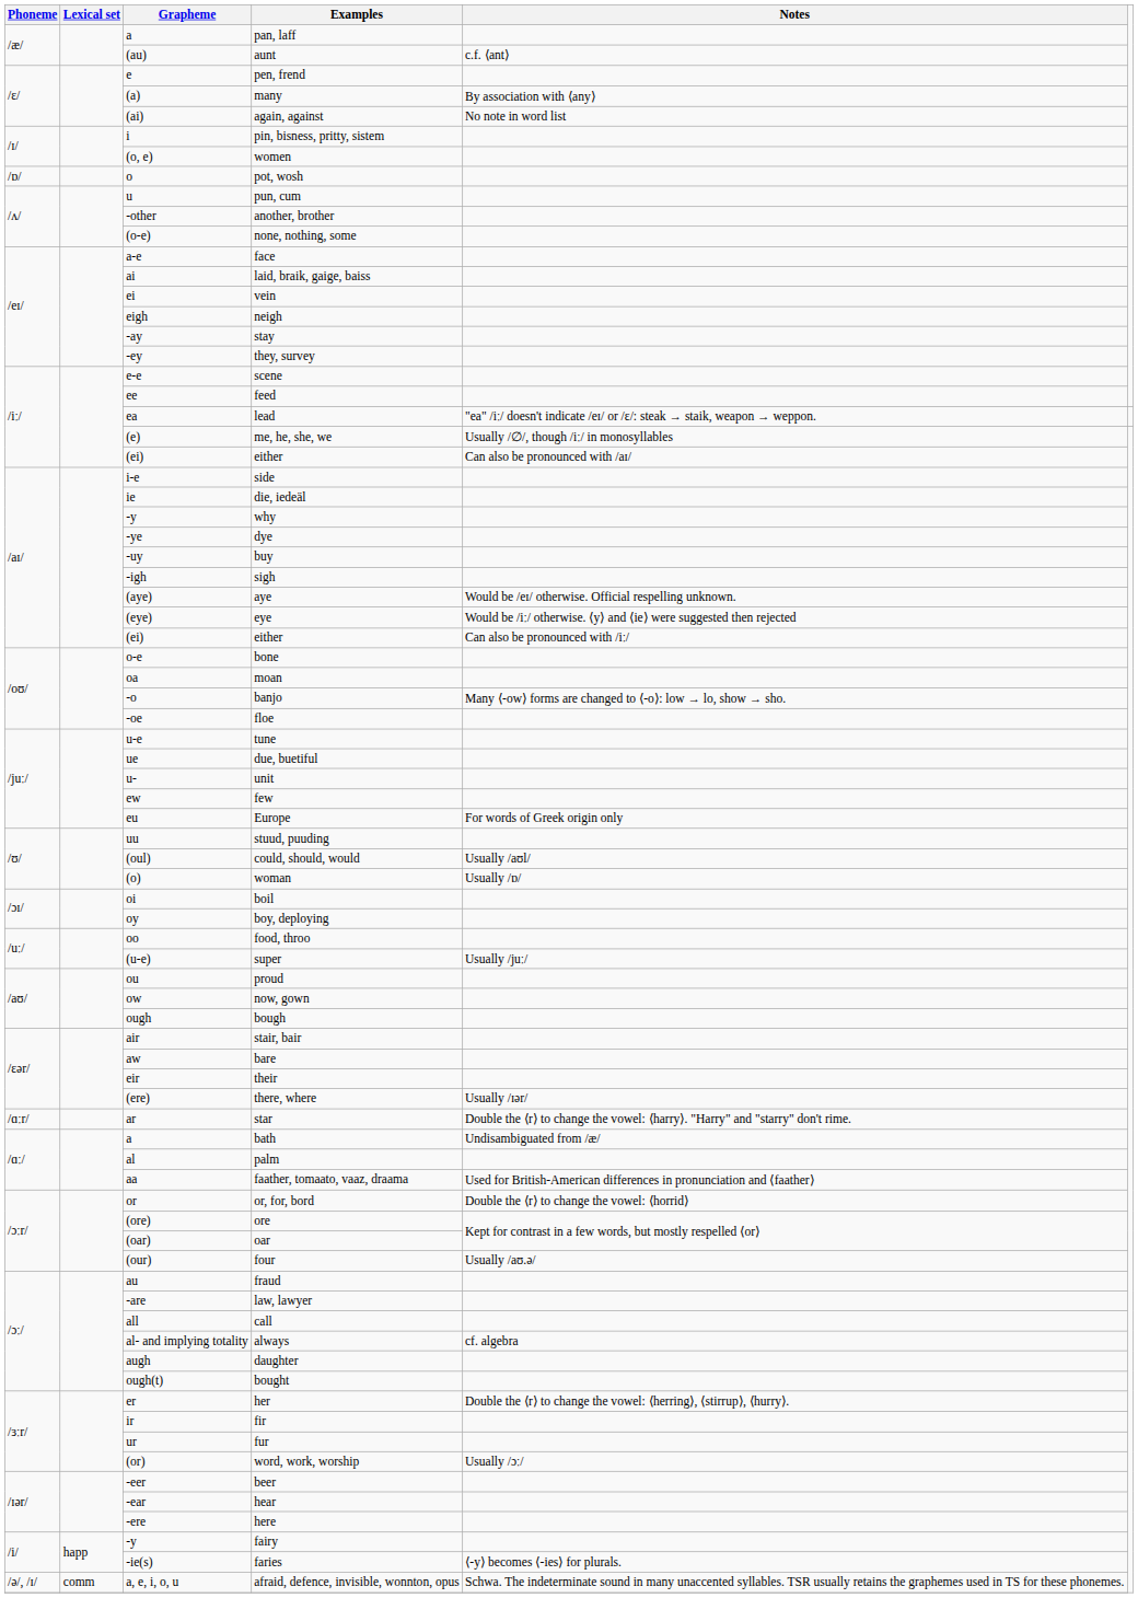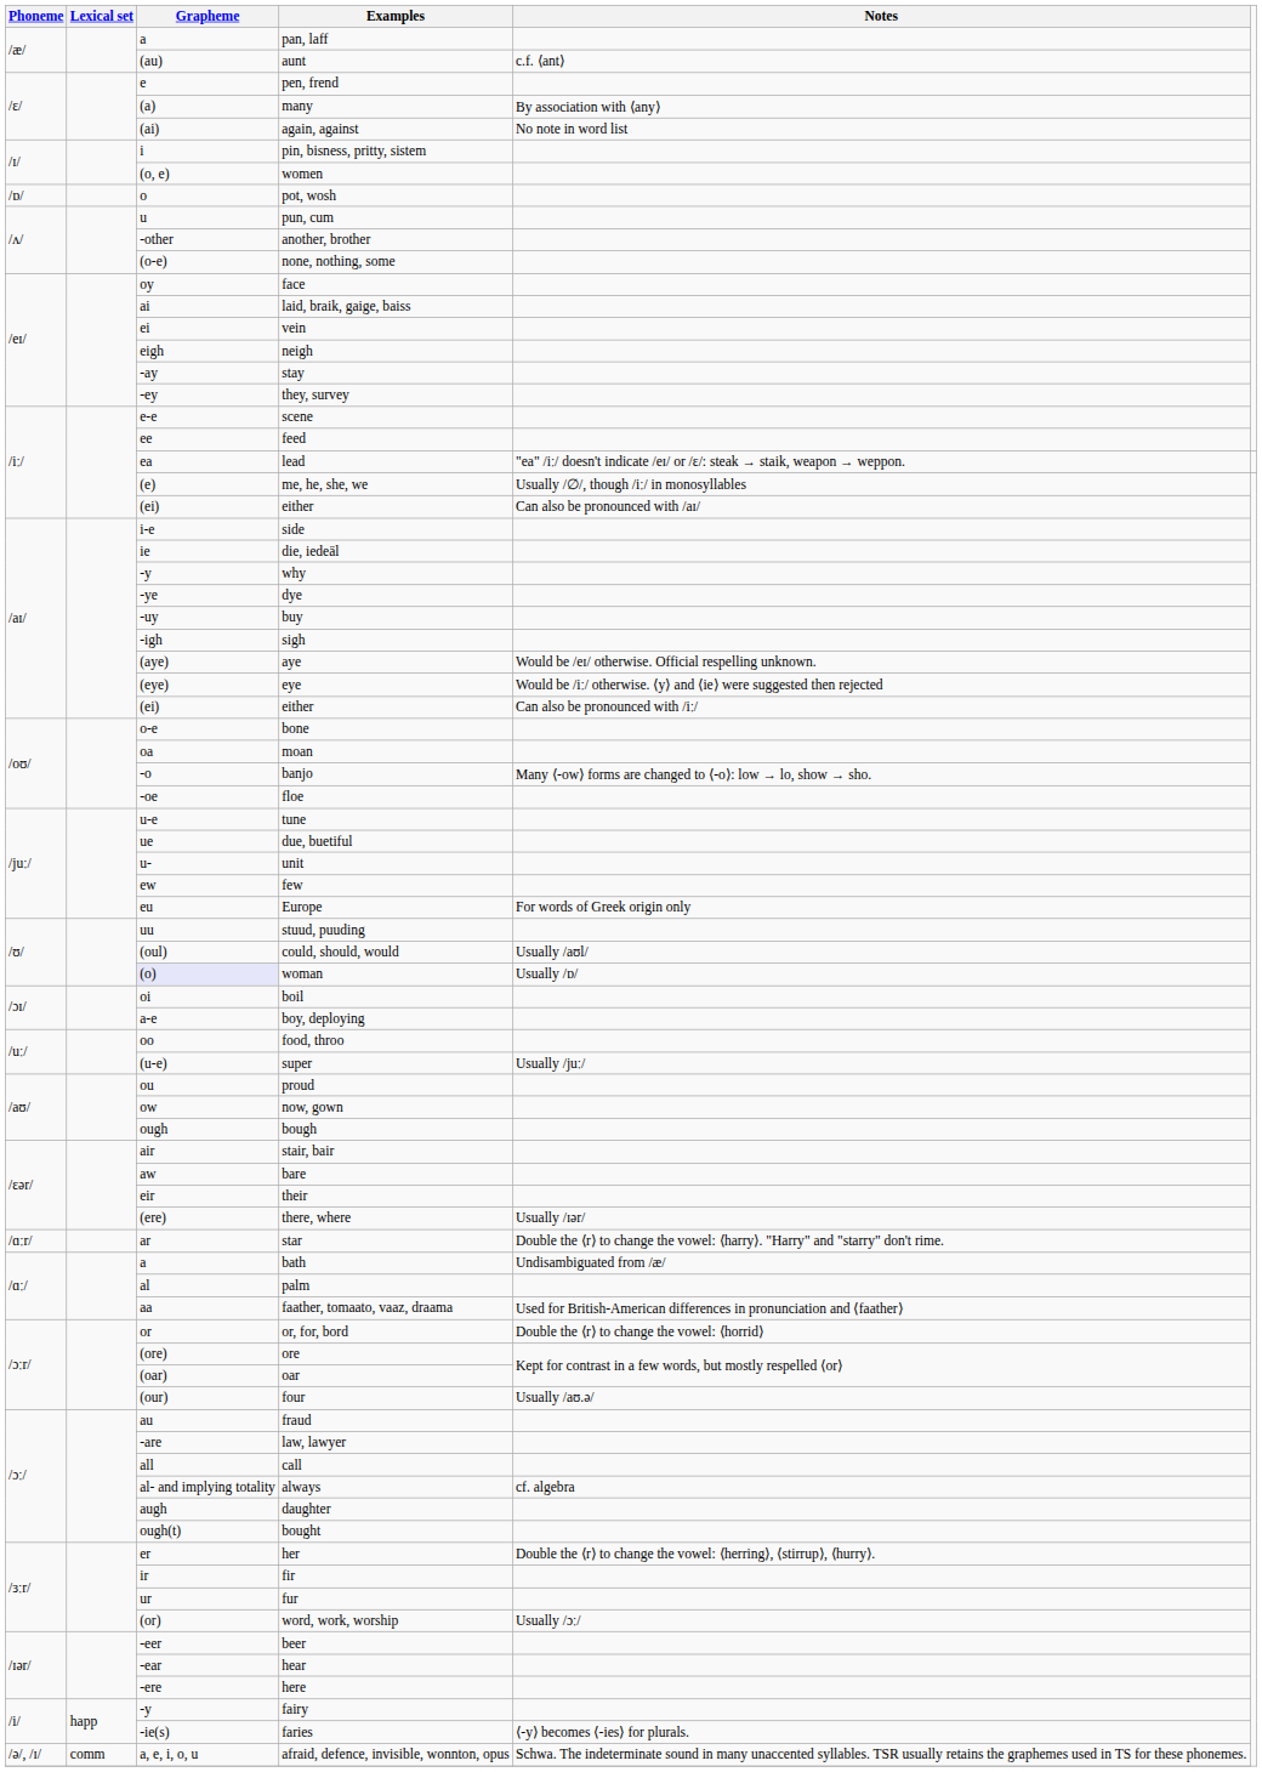face | Grapheme: a-e -> oy
woman | Grapheme: no background -> lavender background
boy, deploying | Grapheme: oy -> a-e
